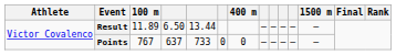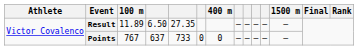Result | column 5: 13.44 -> 27.35
